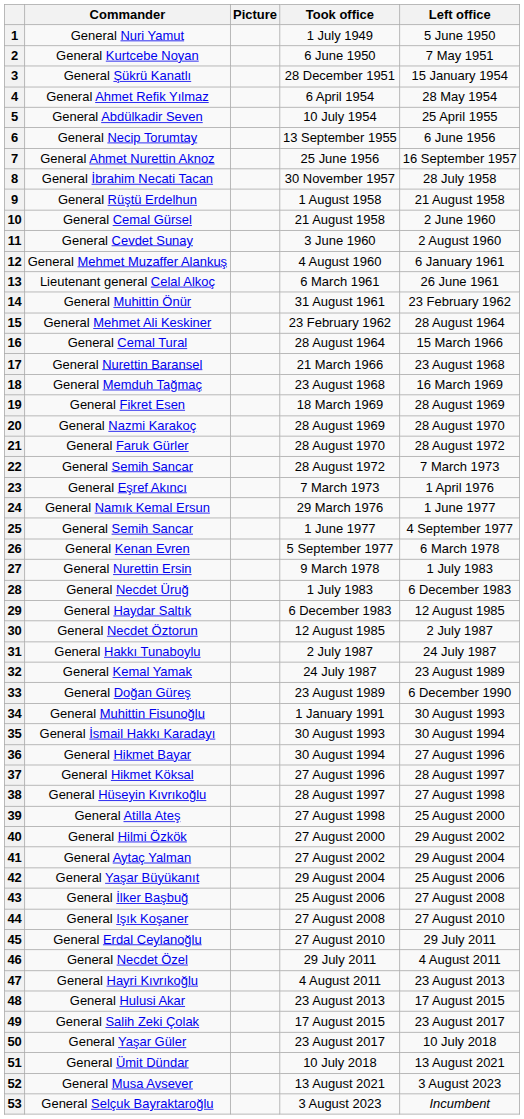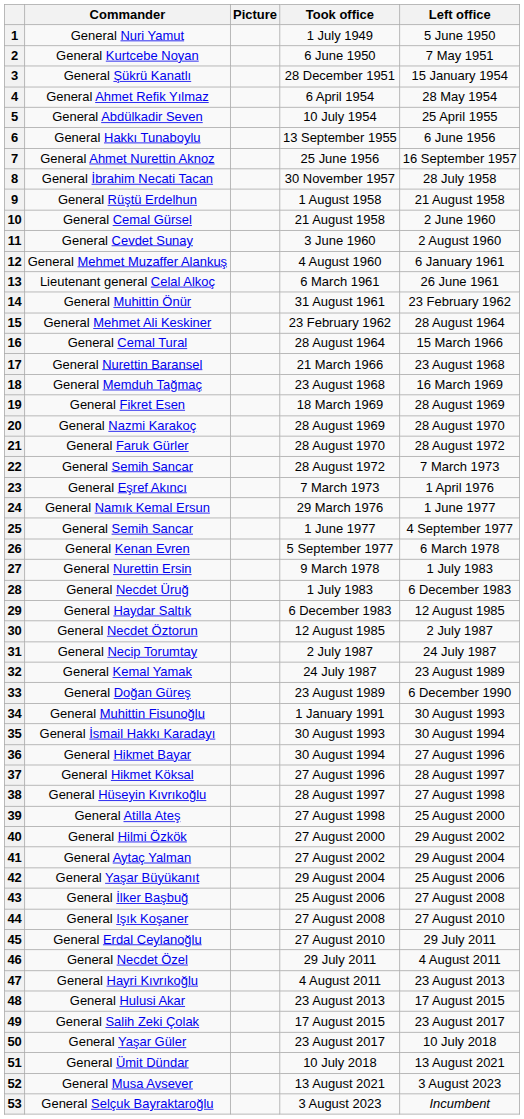6 | Commander: General Necip Torumtay -> General Hakkı Tunaboylu
31 | Commander: General Hakkı Tunaboylu -> General Necip Torumtay
